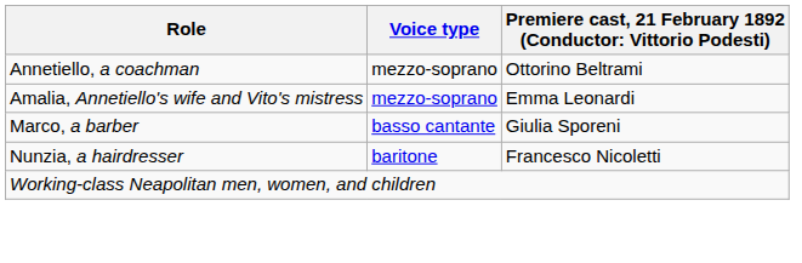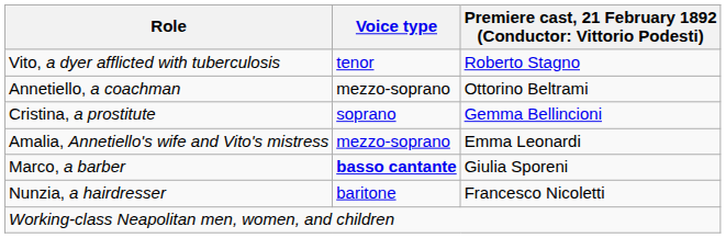+ row: Vito, a dyer afflicted with tuberculosis | tenor | Roberto Stagno
+ row: Cristina, a prostitute | soprano | Gemma Bellincioni
Marco, a barber | Voice type: normal -> bold
